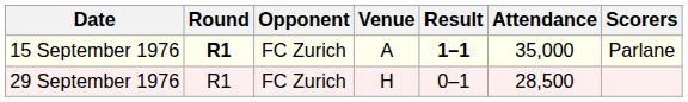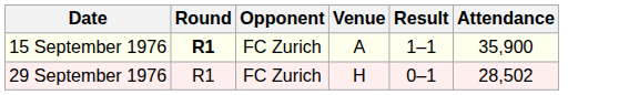- column: Scorers | Parlane
15 September 1976 | Result: bold -> normal
15 September 1976 | Attendance: 35,000 -> 35,900
29 September 1976 | Attendance: 28,500 -> 28,502
